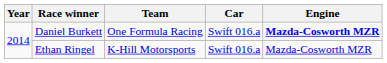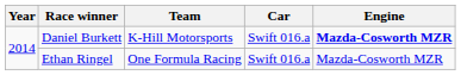Daniel Burkett | Team: One Formula Racing -> K-Hill Motorsports
Ethan Ringel | Team: K-Hill Motorsports -> One Formula Racing
